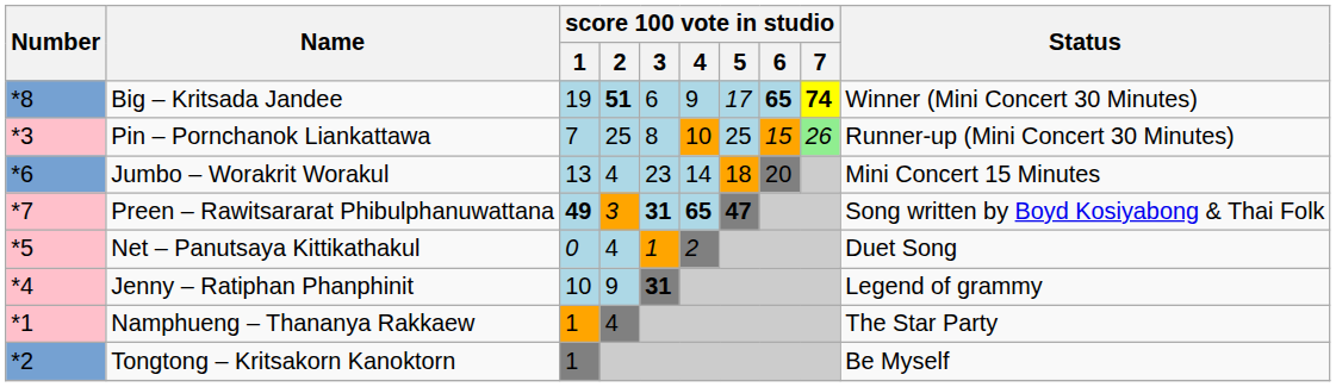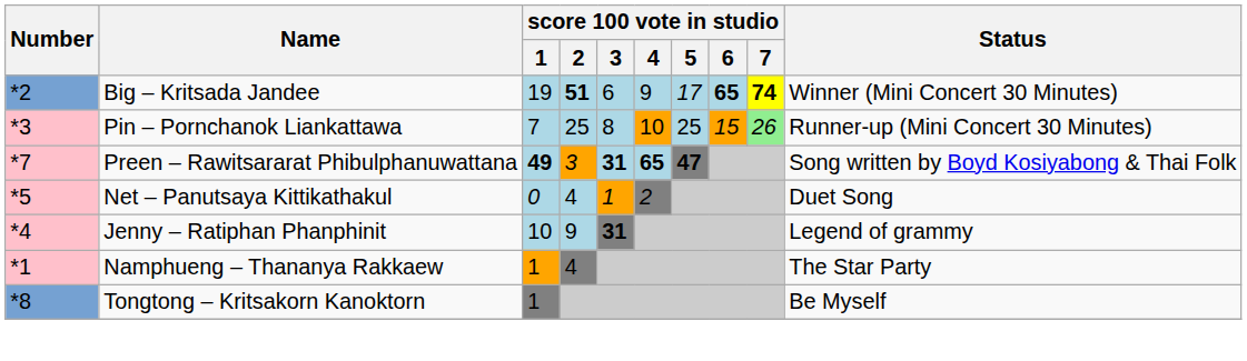Big – Kritsada Jandee | Number: *8 -> *2
- row: *6 | Jumbo – Worakrit Worakul | 13 | 4 | 23 | 14 | 18 | 20 | Mini Concert 15 Minutes
Tongtong – Kritsakorn Kanoktorn | Number: *2 -> *8
